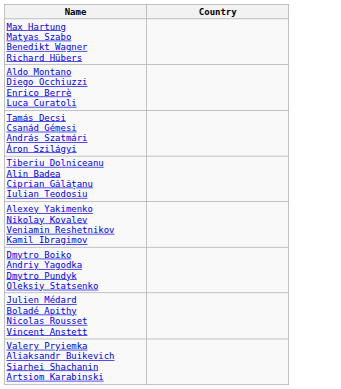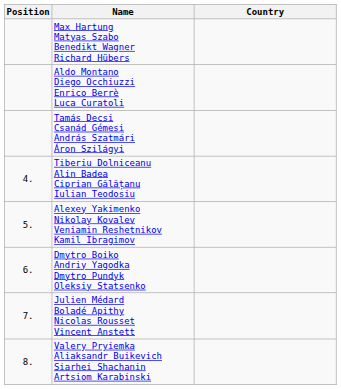+ column: Position | 4. | 5. | 6. | 7. | 8.
